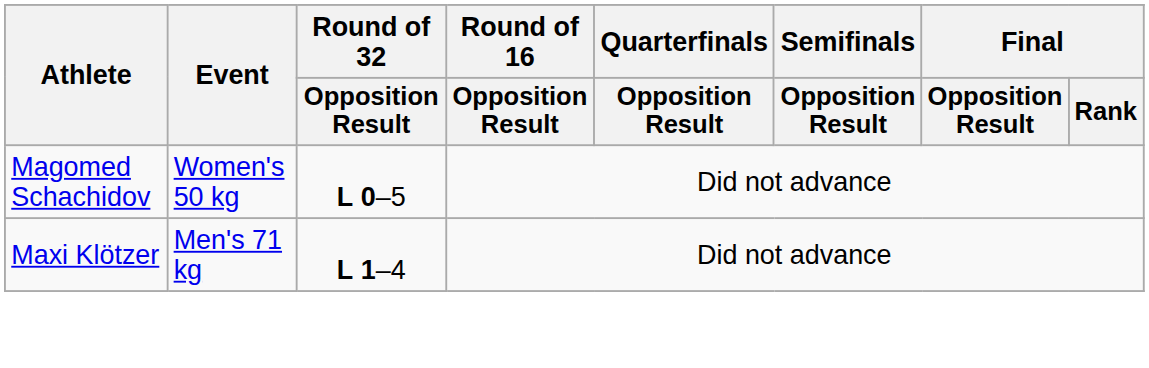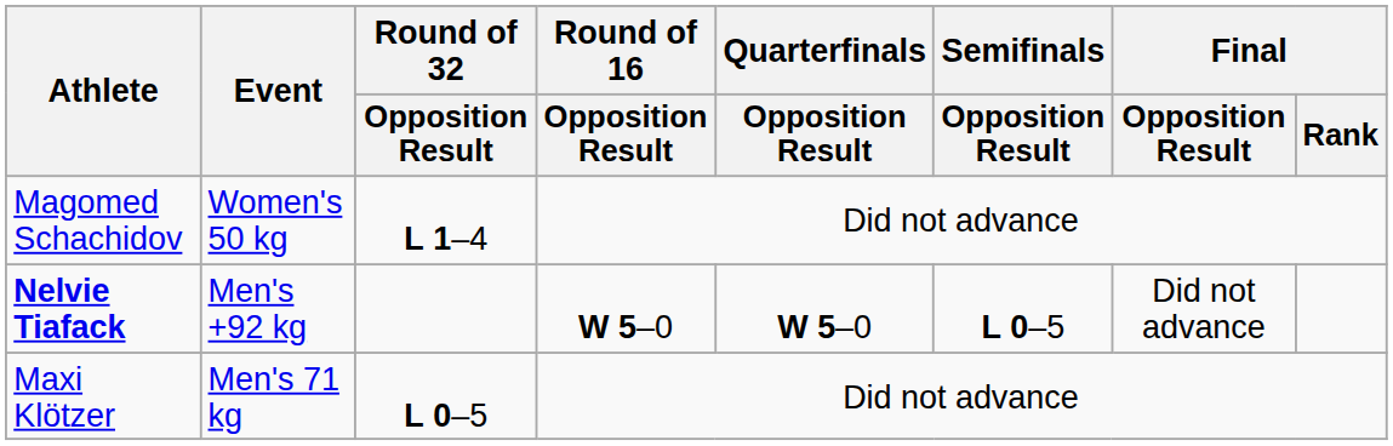Magomed Schachidov | Round of 32 / Opposition Result: L 0–5 -> L 1–4
+ row: Nelvie Tiafack | Men's +92 kg | W 5–0 | W 5–0 | L 0–5 | Did not advance
Maxi Klötzer | Round of 32 / Opposition Result: L 1–4 -> L 0–5
